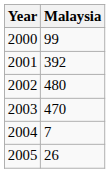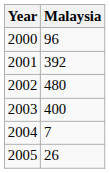2000 | Malaysia: 99 -> 96
2003 | Malaysia: 470 -> 400
